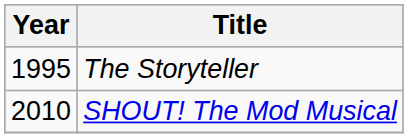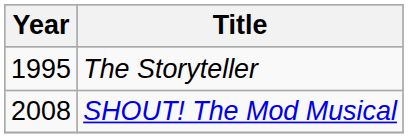SHOUT! The Mod Musical | Year: 2010 -> 2008
